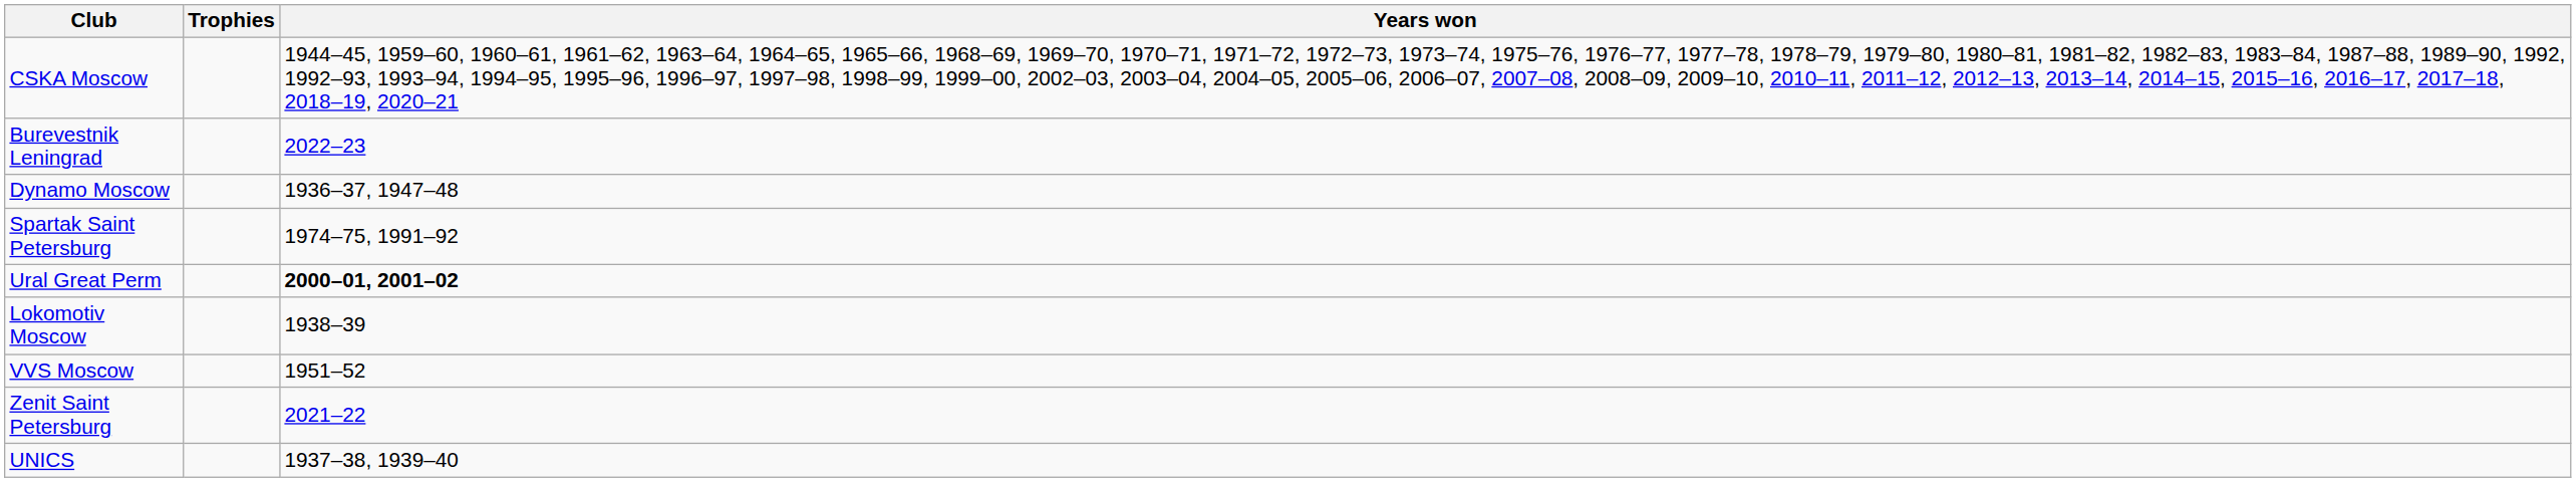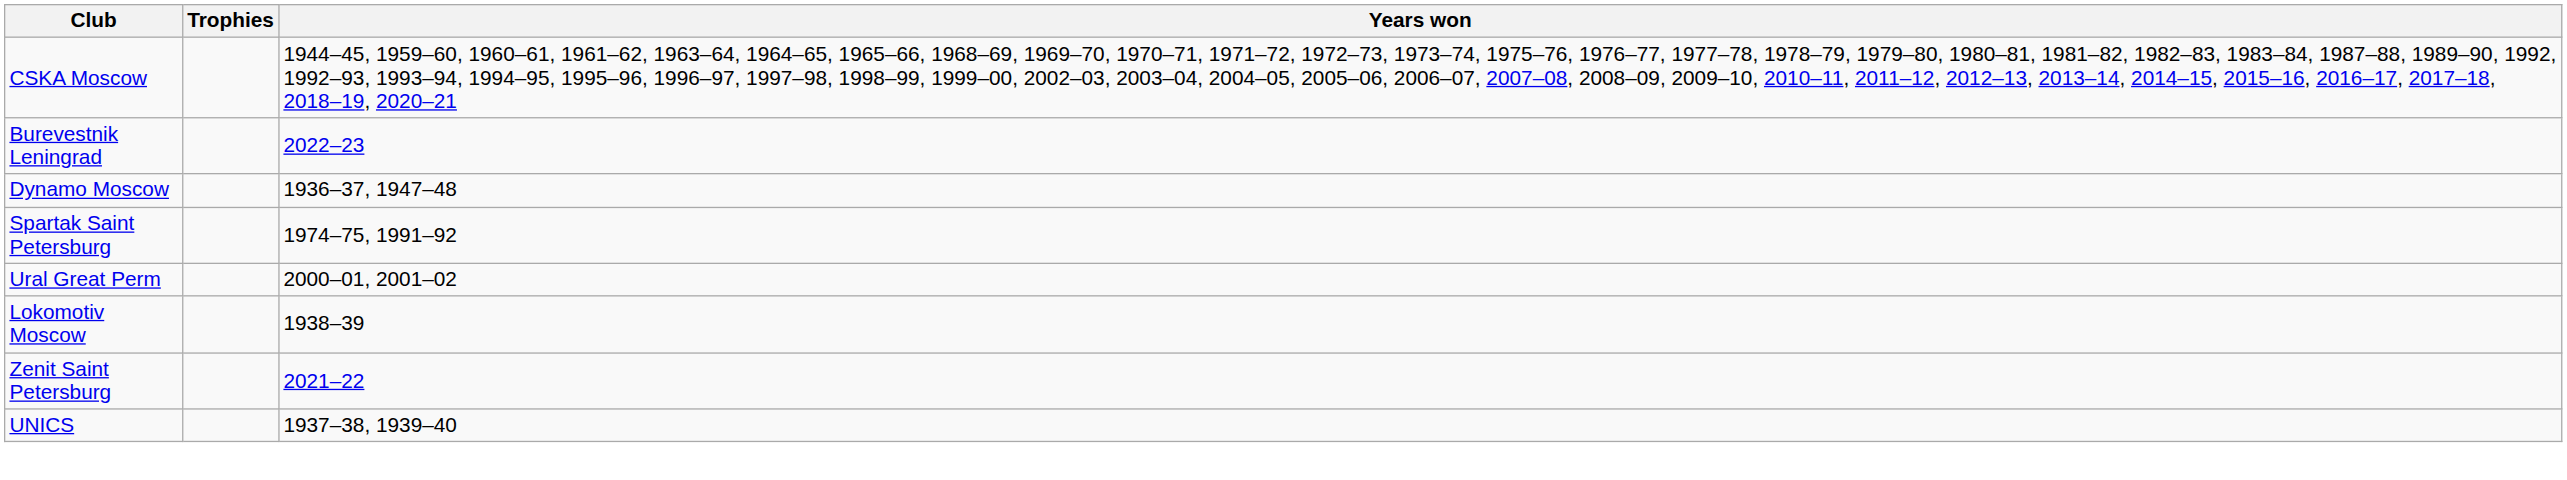Ural Great Perm | Years won: bold -> normal
- row: VVS Moscow | 1951–52
